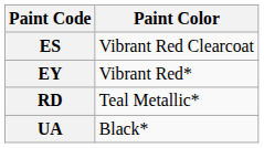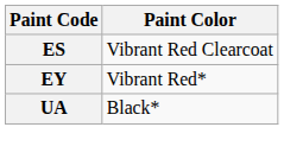- row: RD | Teal Metallic*
